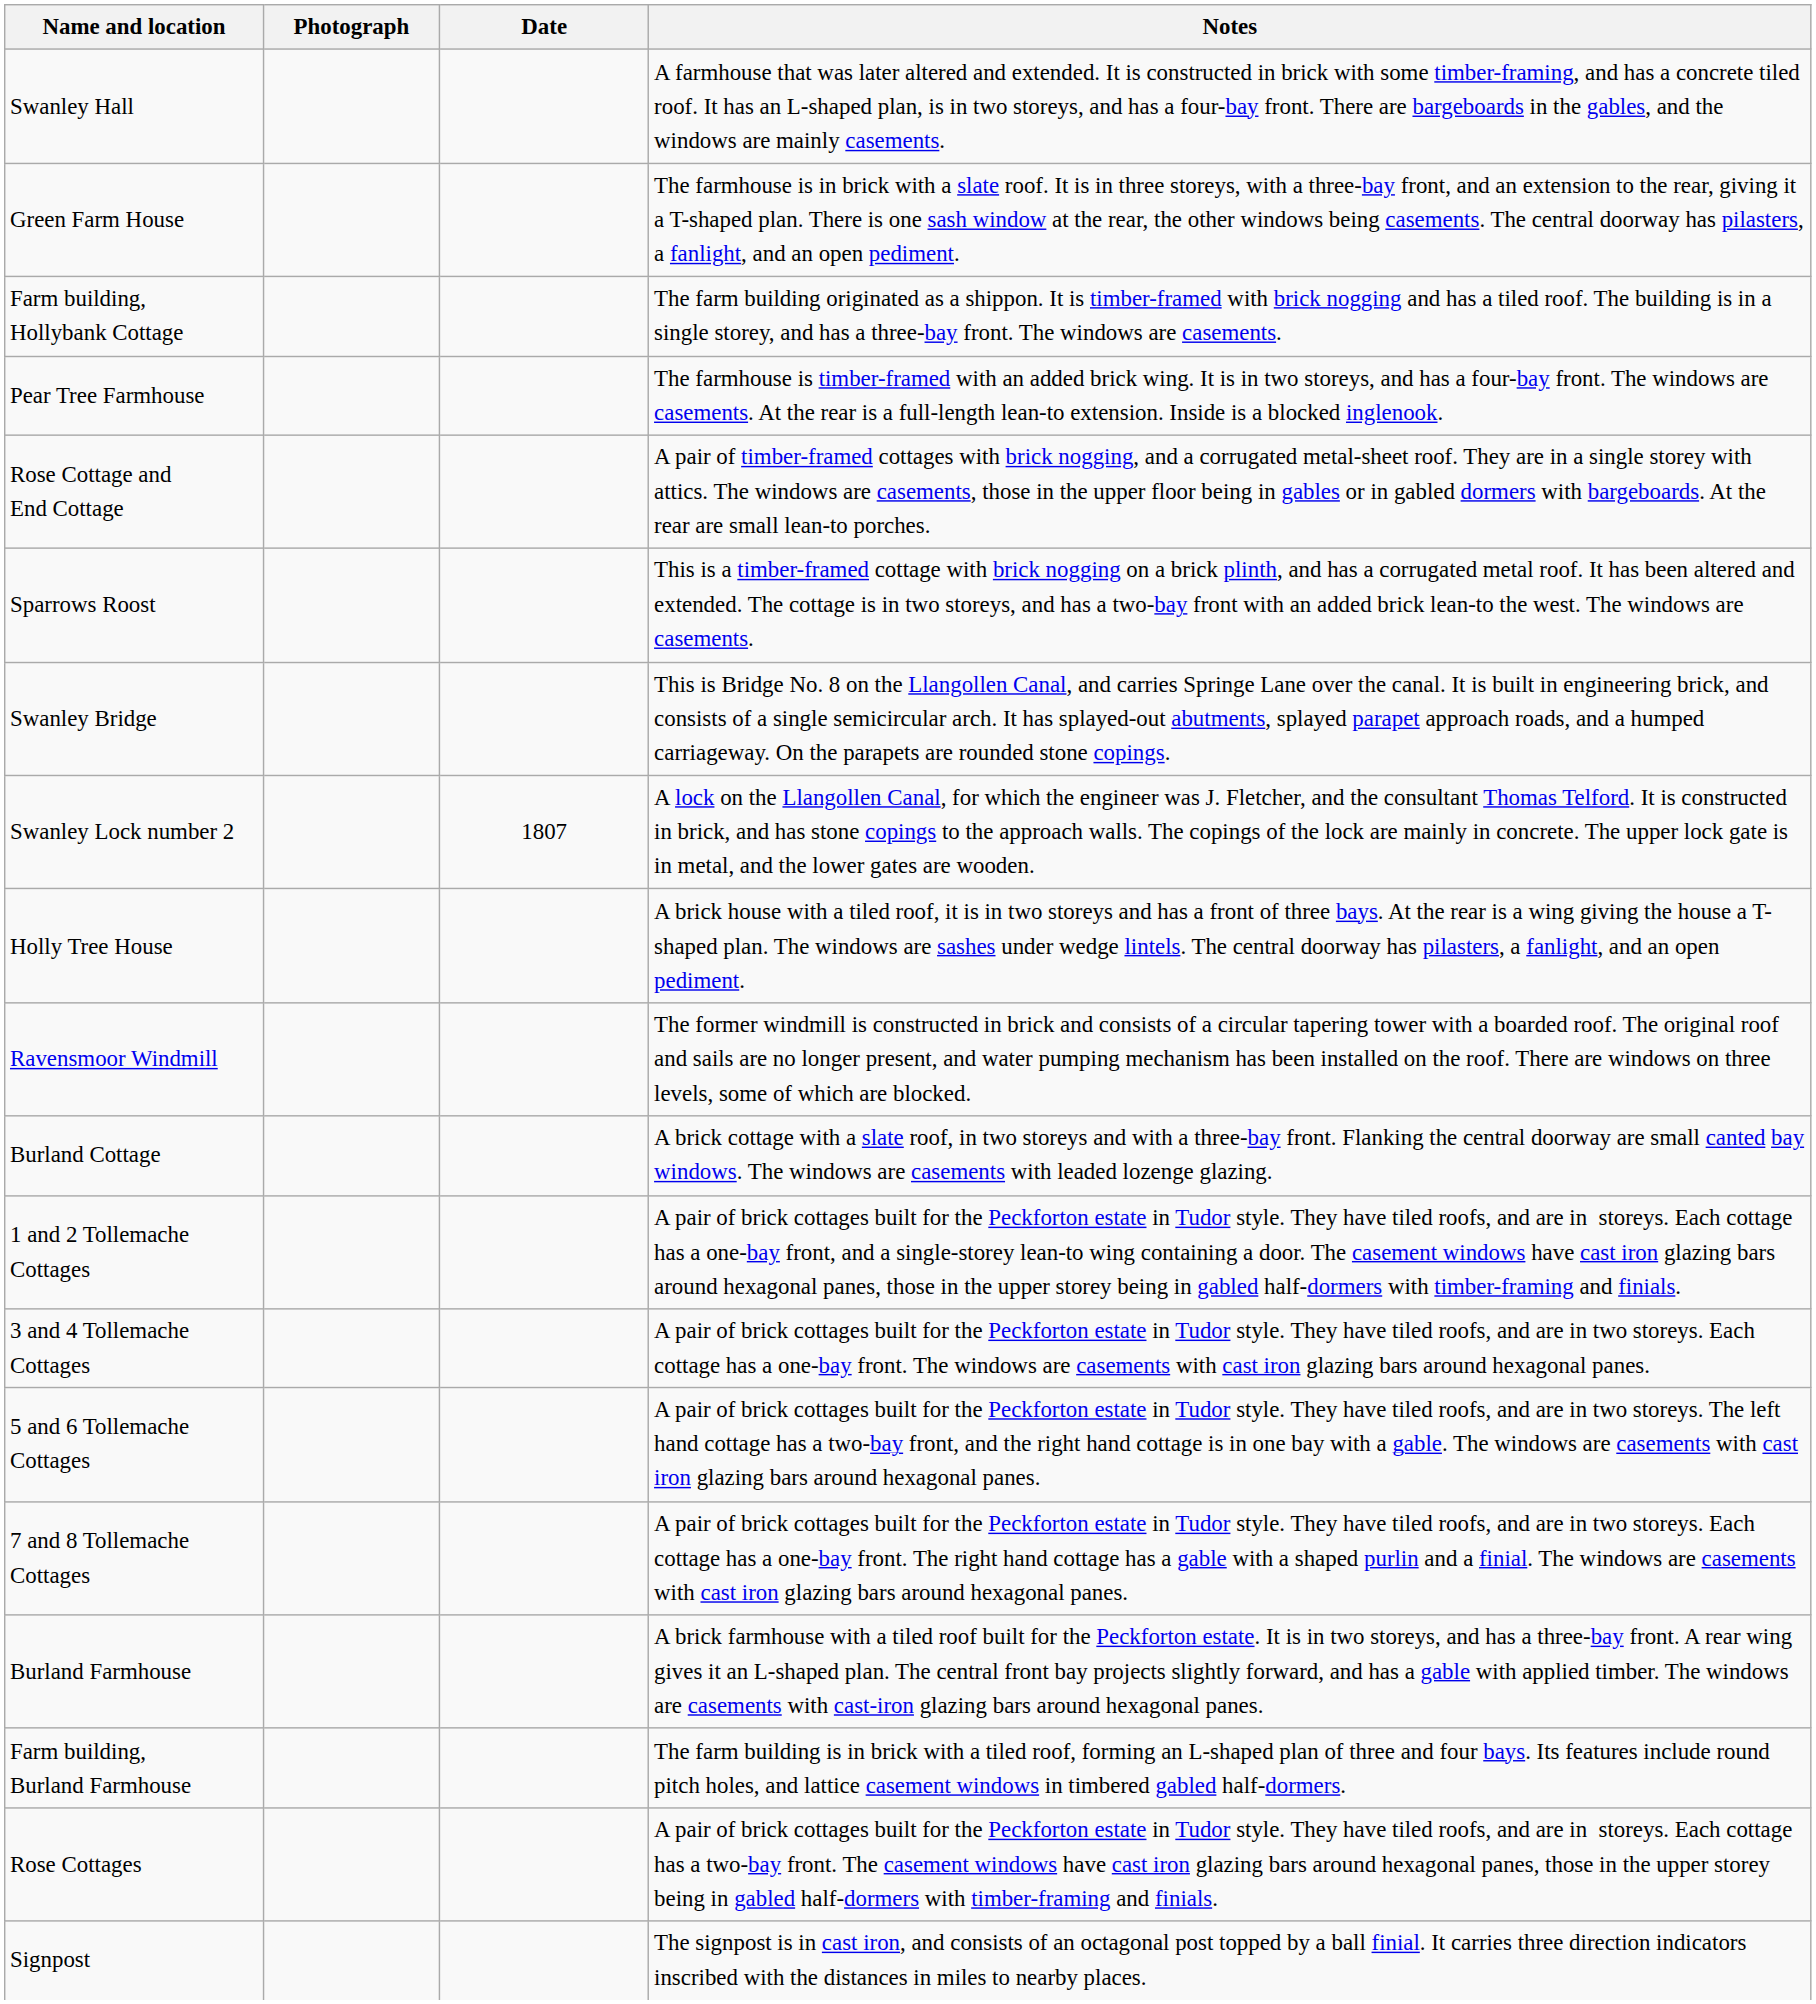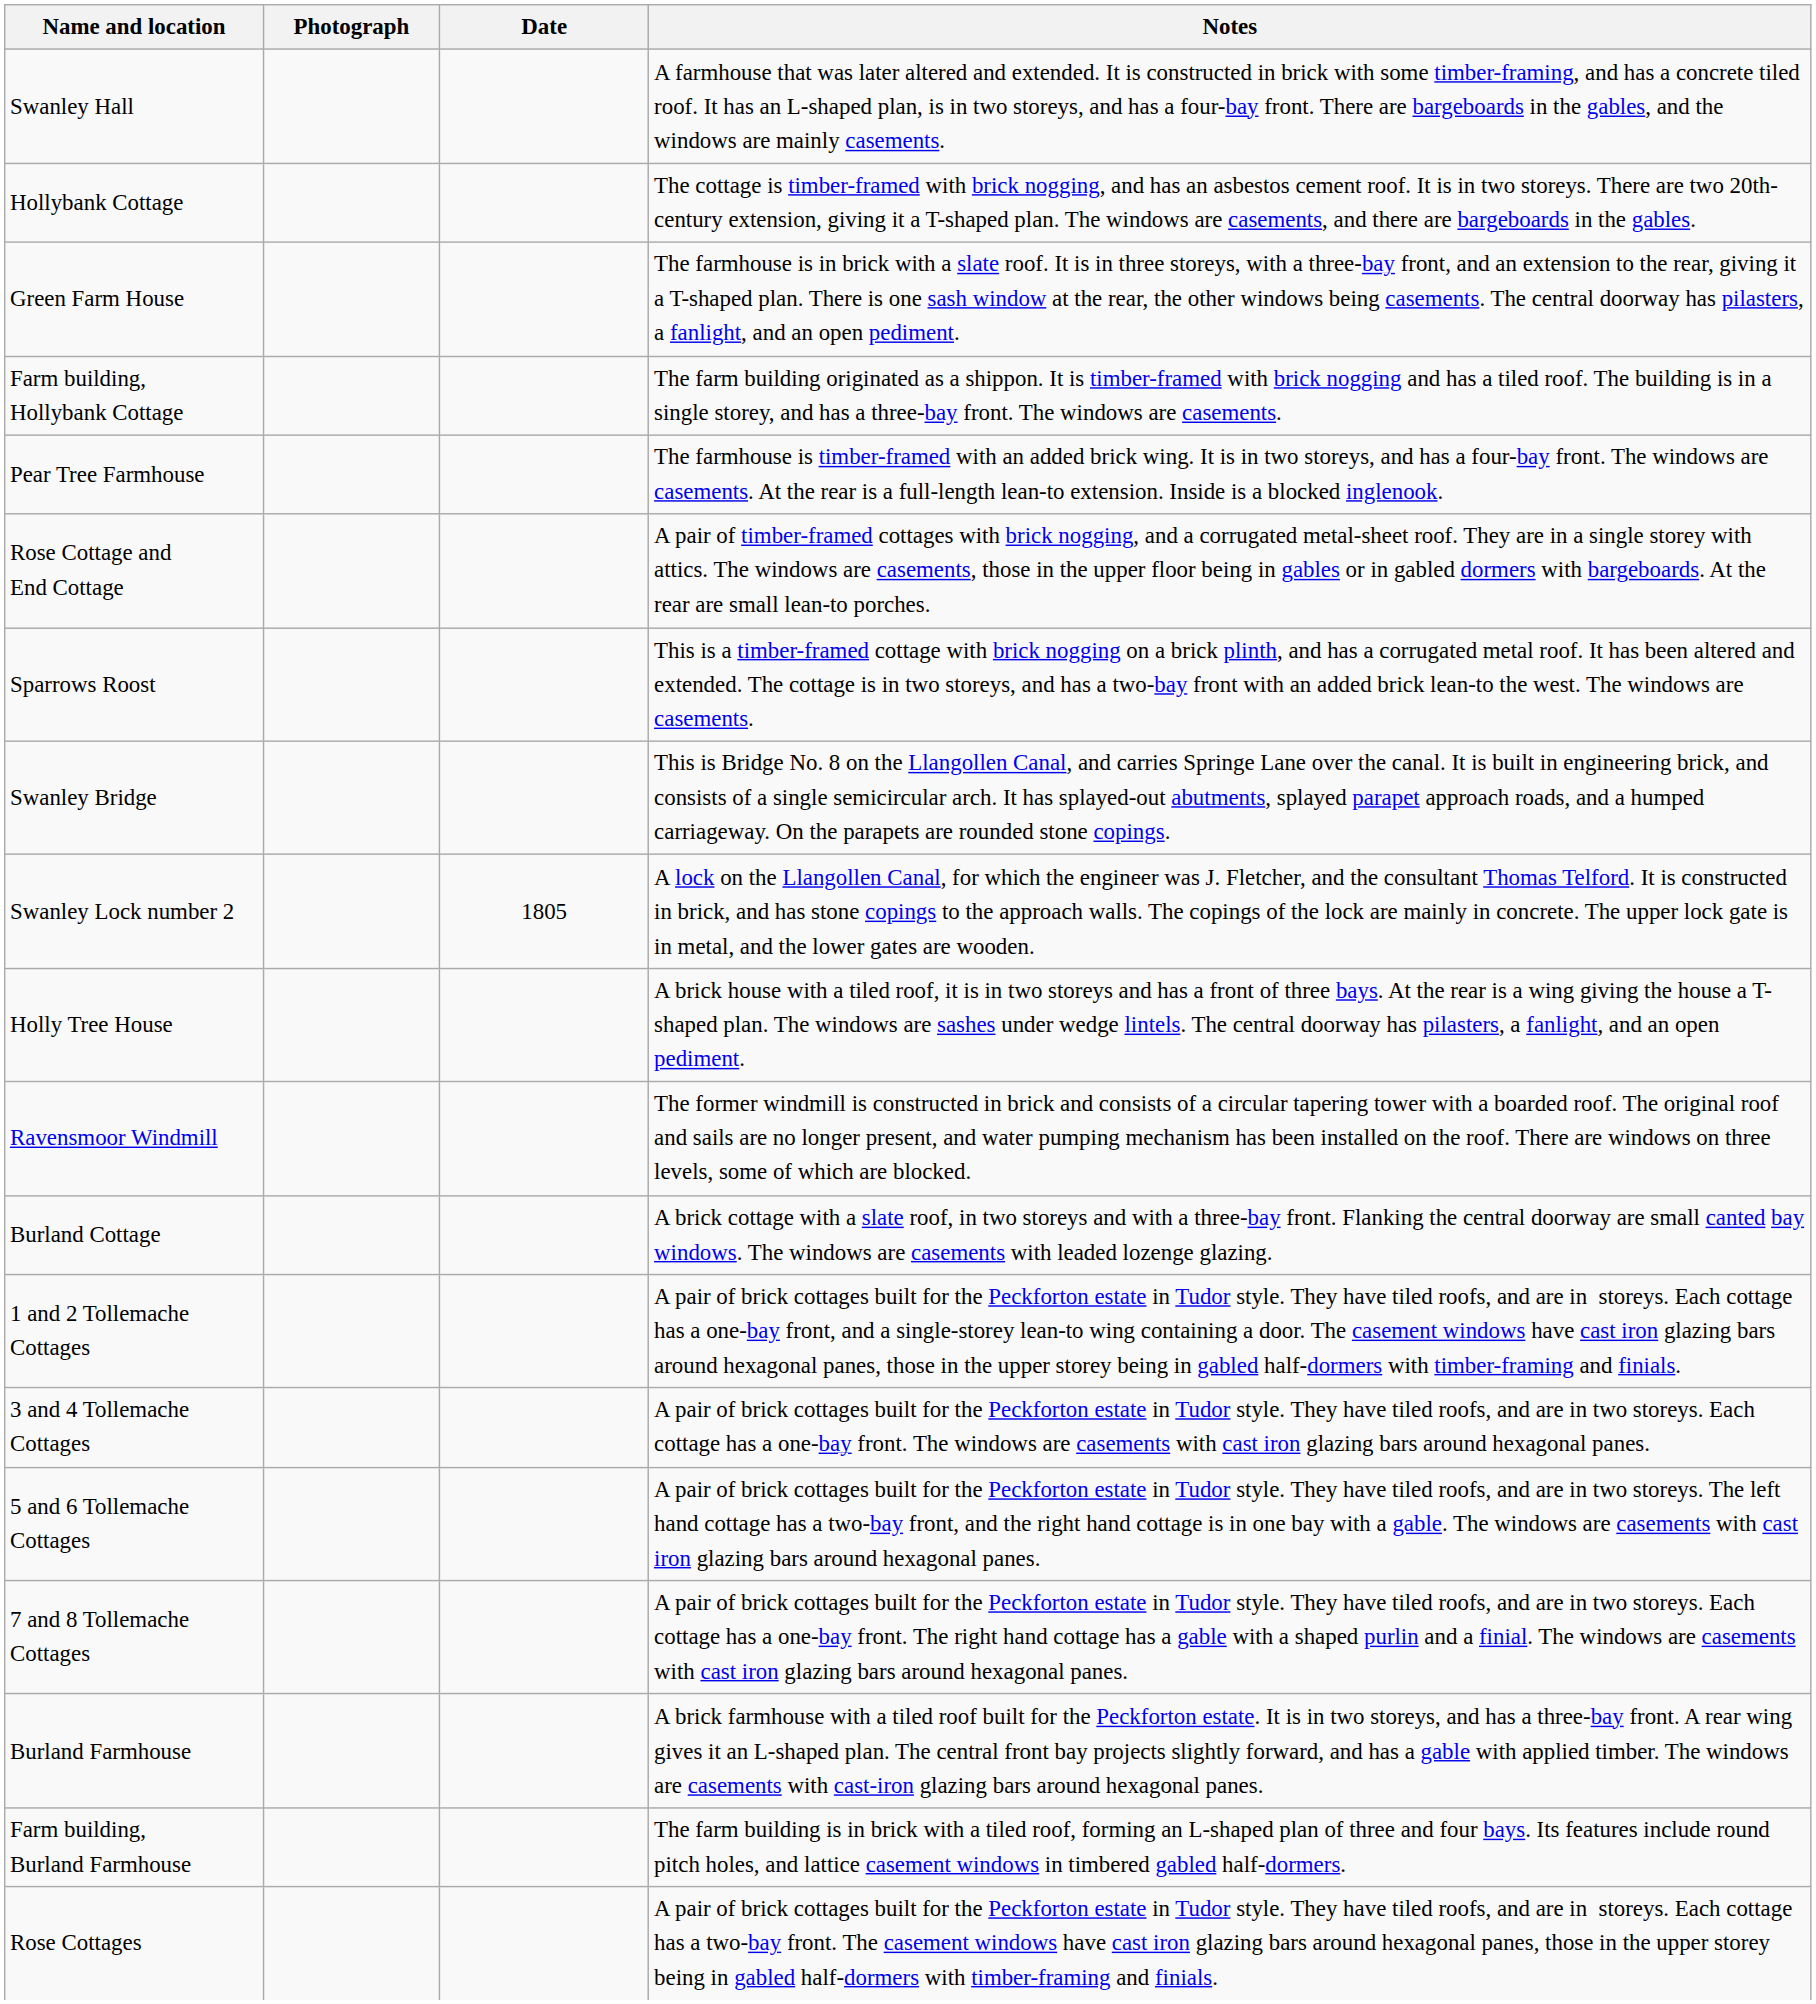+ row: Hollybank Cottage | The cottage is timber-framed with brick nogging, and has an asbestos cement roof. It is in two storeys. There are two 20th-century extension, giving it a T-shaped plan. The windows are casements, and there are bargeboards in the gables.
Swanley Lock number 2 | Date: 1807 -> 1805
- row: Signpost | The signpost is in cast iron, and consists of an octagonal post topped by a ball finial. It carries three direction indicators inscribed with the distances in miles to nearby places.
